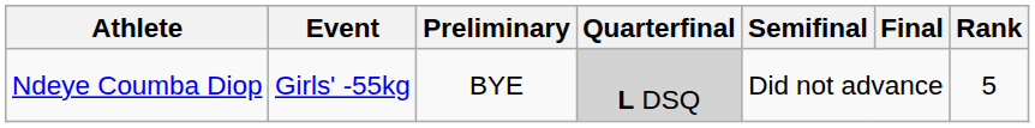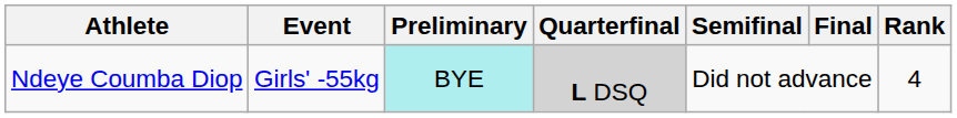Ndeye Coumba Diop | Preliminary: no background -> paleturquoise background
Ndeye Coumba Diop | Rank: 5 -> 4
